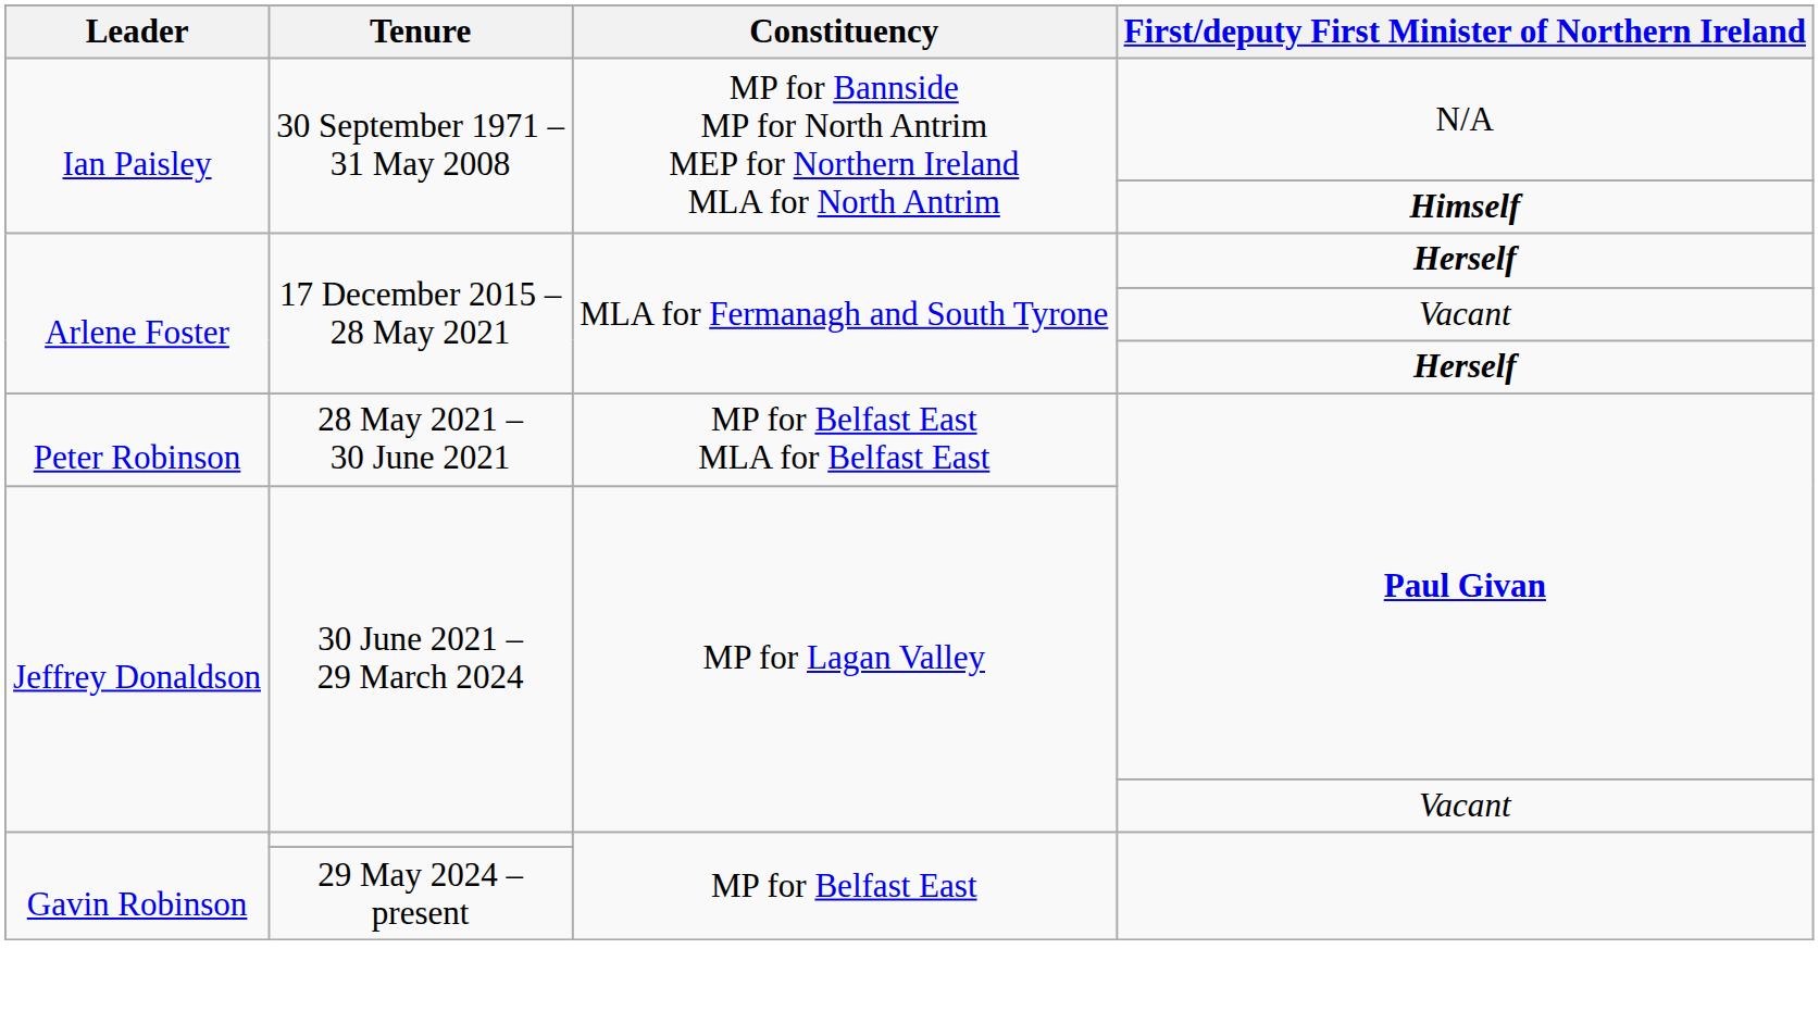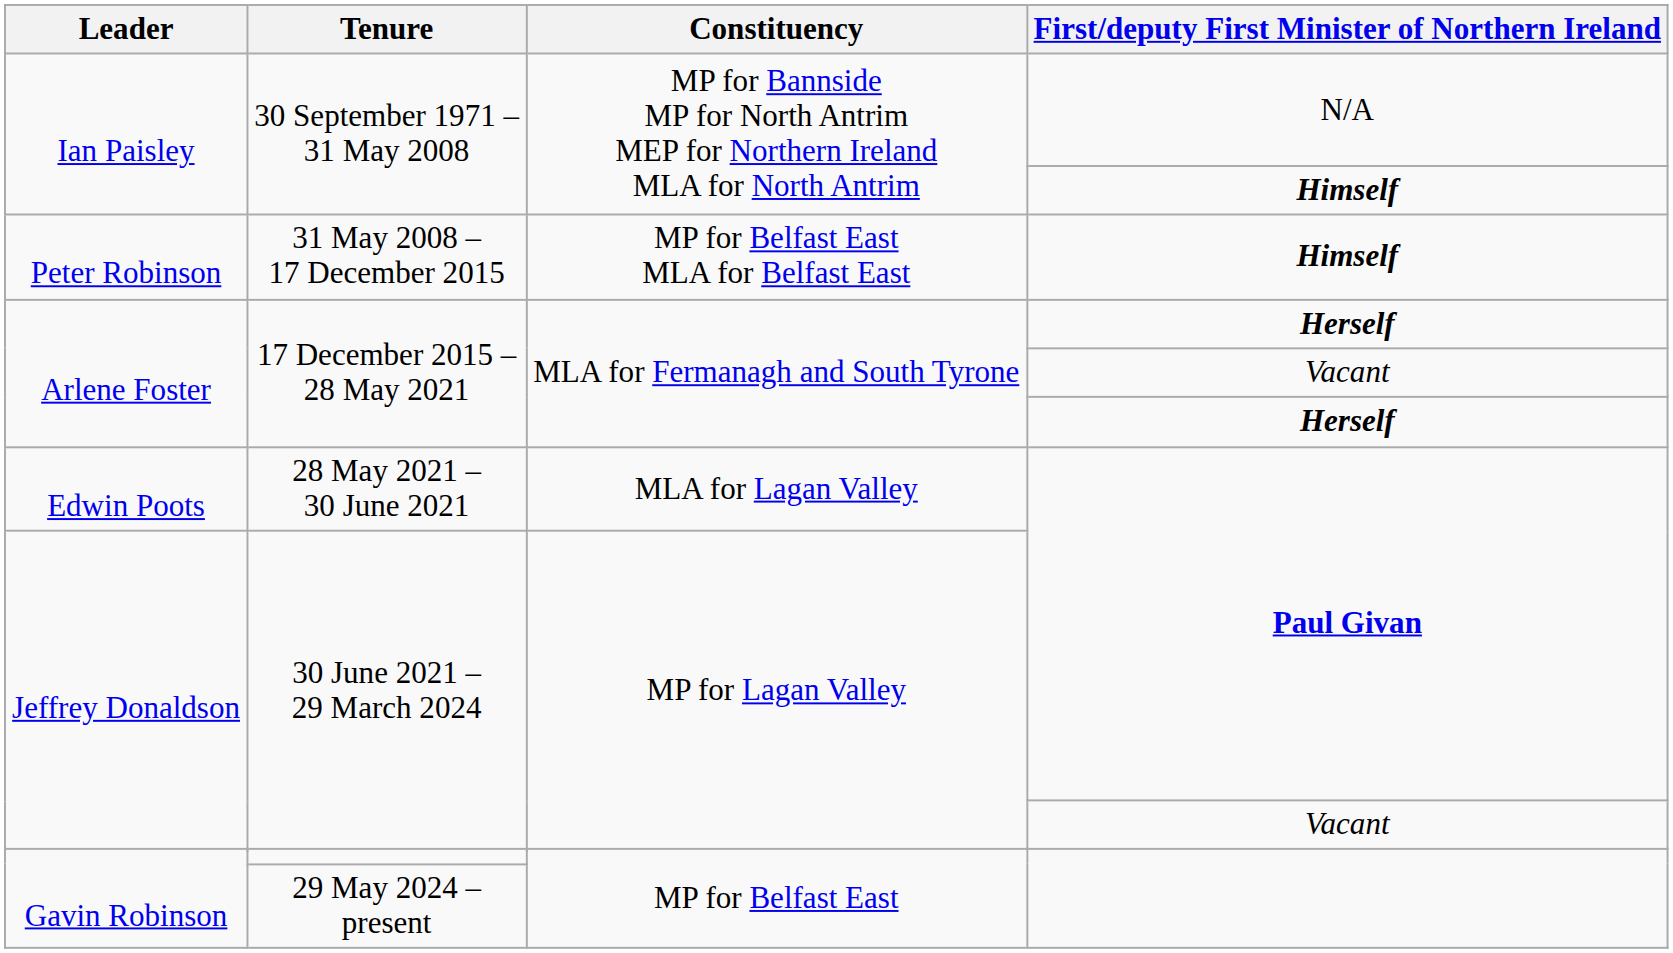+ row: Peter Robinson | 31 May 2008 – 17 December 2015 | MP for Belfast East MLA for Belfast East | Himself
28 May 2021 – 30 June 2021 | Leader: Peter Robinson -> Edwin Poots
28 May 2021 – 30 June 2021 | Constituency: MP for Belfast East MLA for Belfast East -> MLA for Lagan Valley
